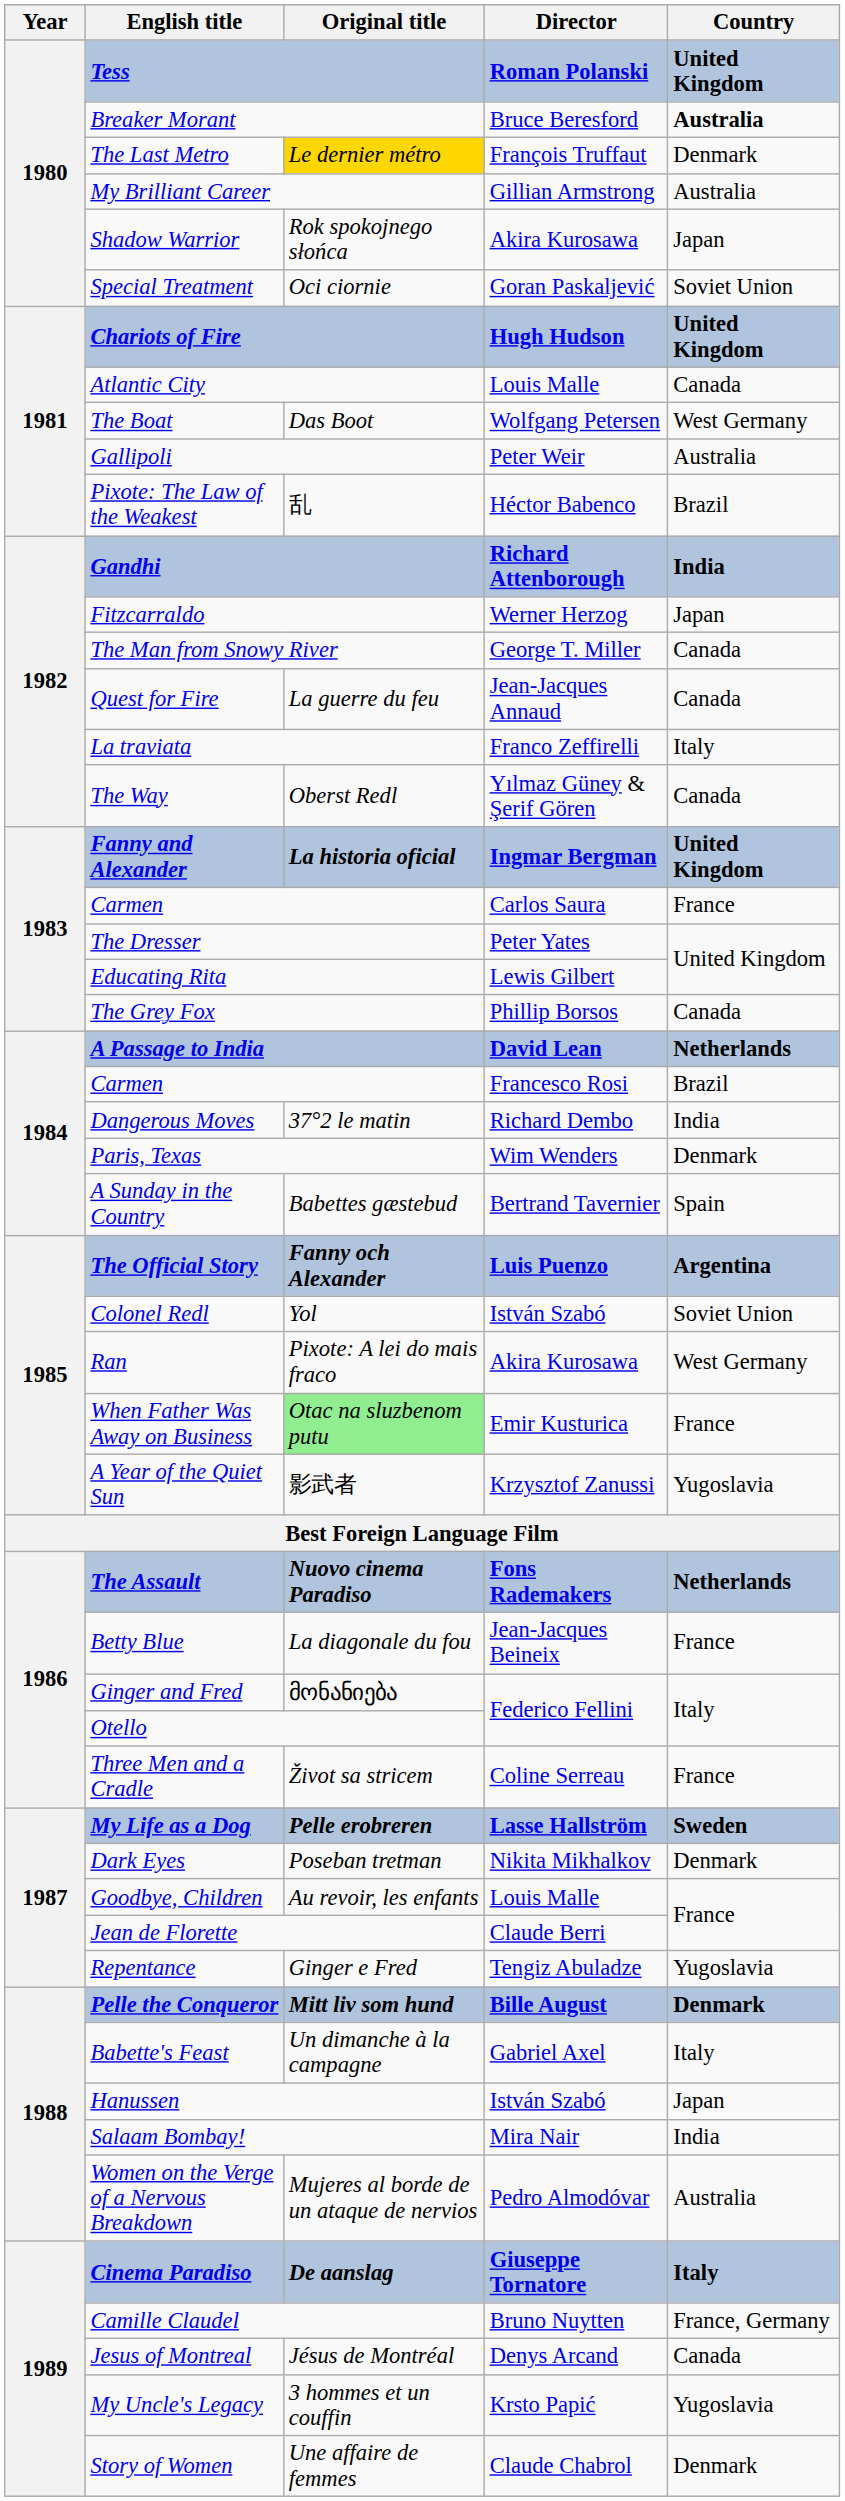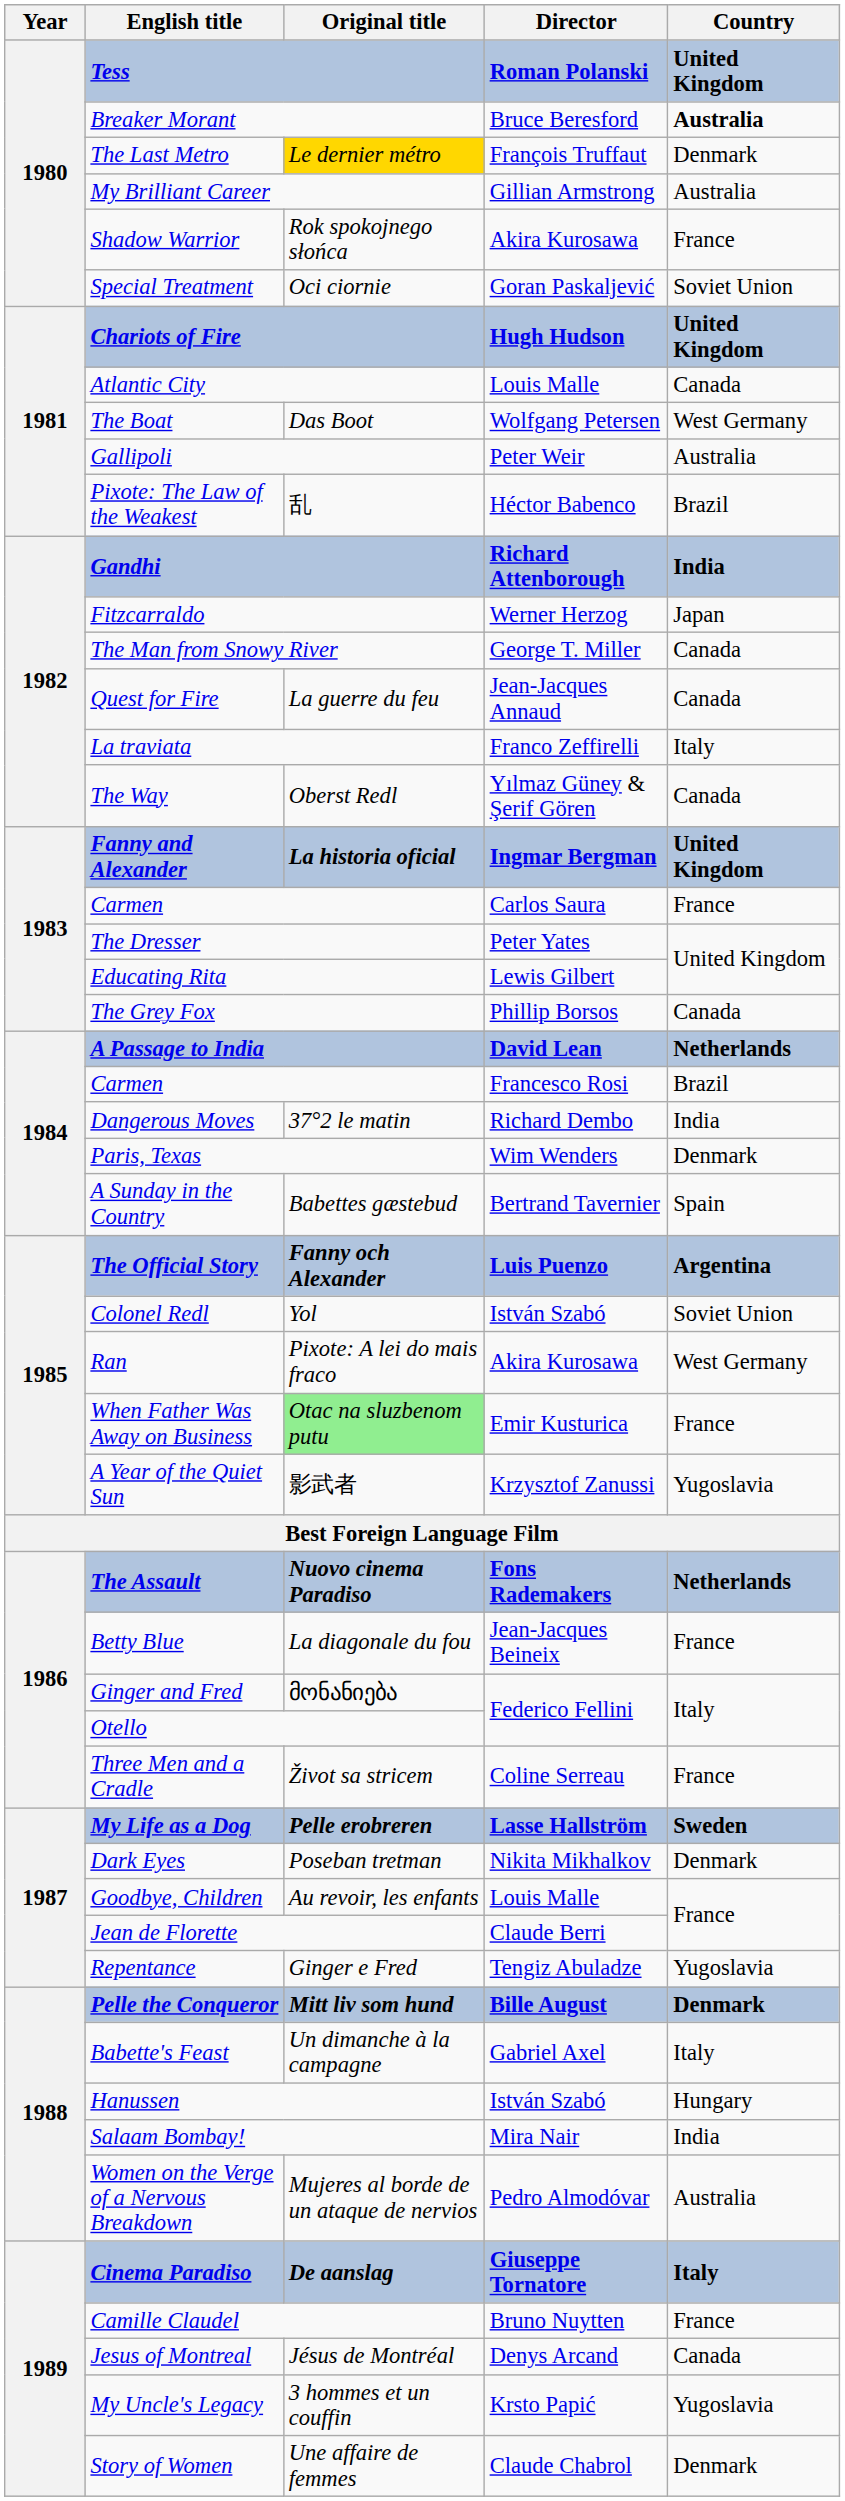Shadow Warrior | Country: Japan -> France
Hanussen | Country: Japan -> Hungary
Camille Claudel | Country: France, Germany -> France
